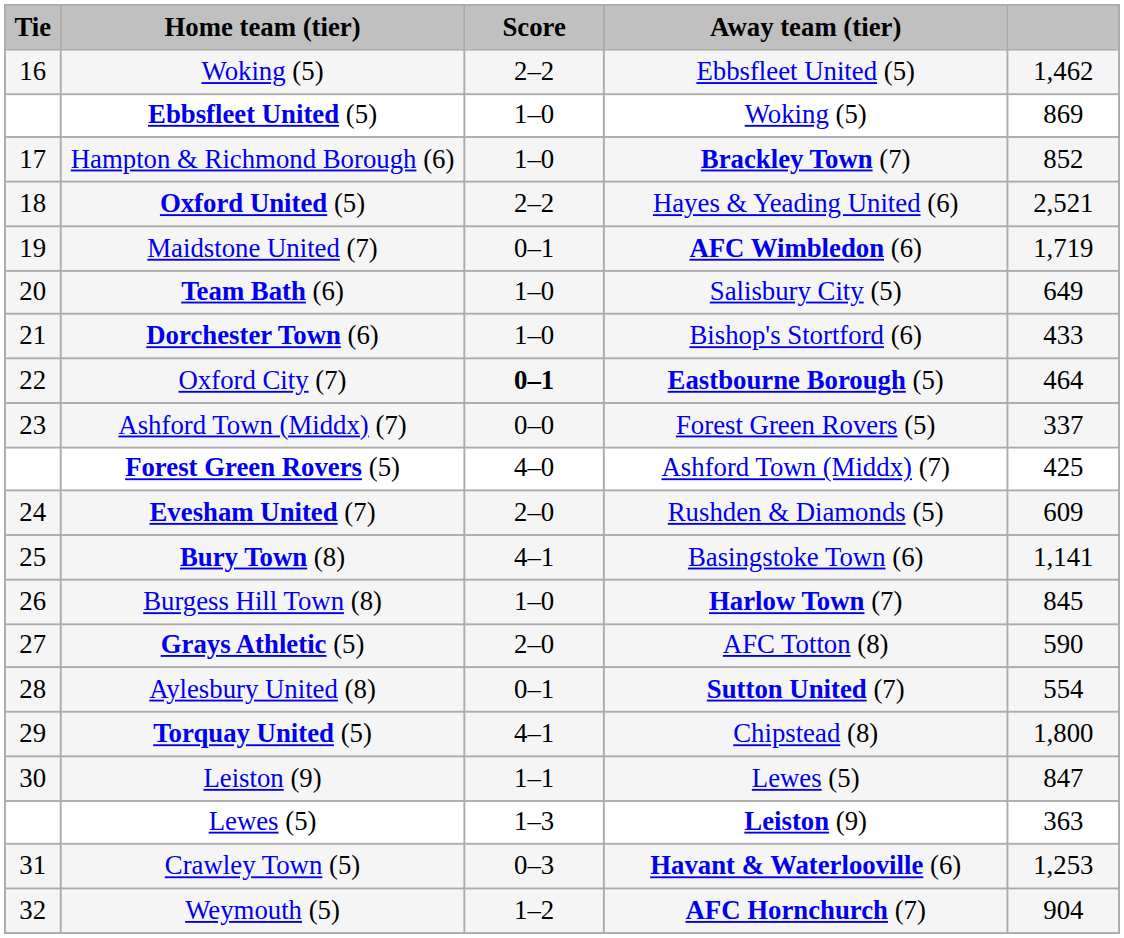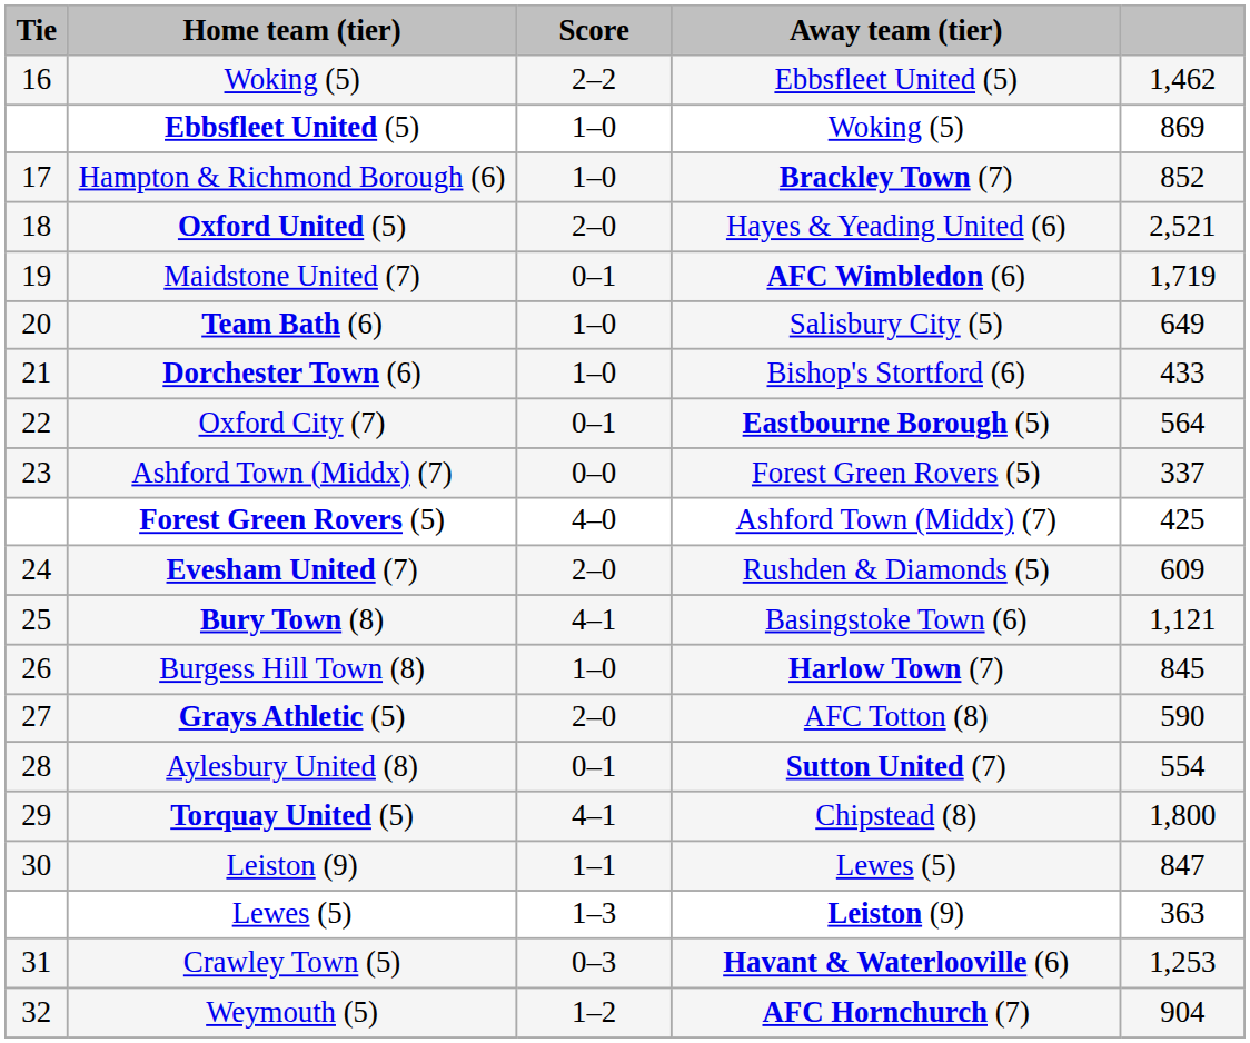Oxford United (5) | Score: 2–2 -> 2–0
Oxford City (7) | Score: bold -> normal
Oxford City (7) | column 5: 464 -> 564
Bury Town (8) | column 5: 1,141 -> 1,121
